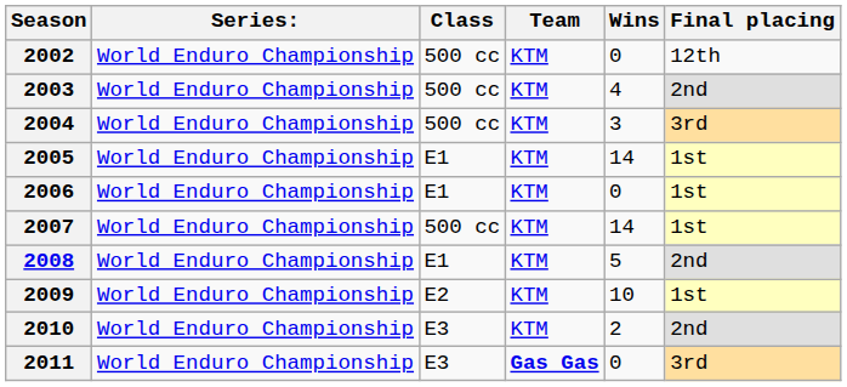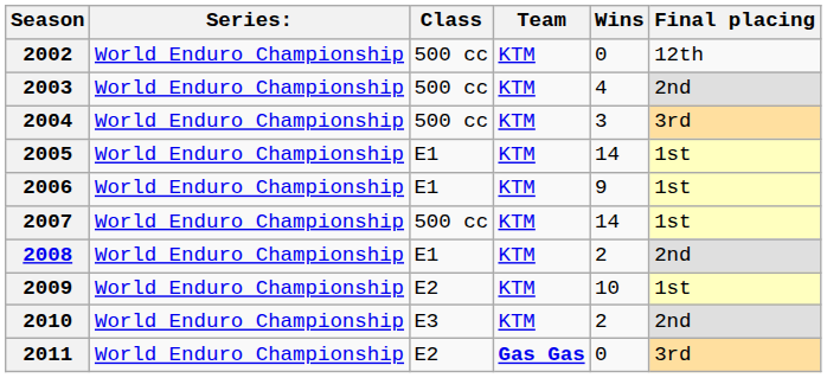2006 | Wins: 0 -> 9
2008 | Wins: 5 -> 2
2011 | Class: E3 -> E2
